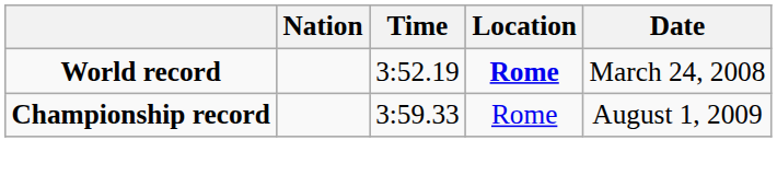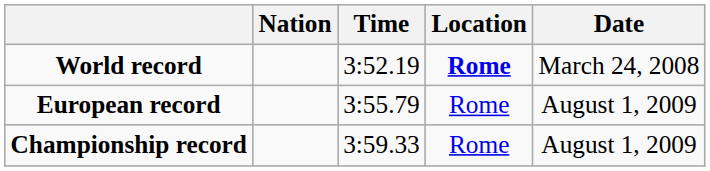+ row: European record | 3:55.79 | Rome | August 1, 2009
